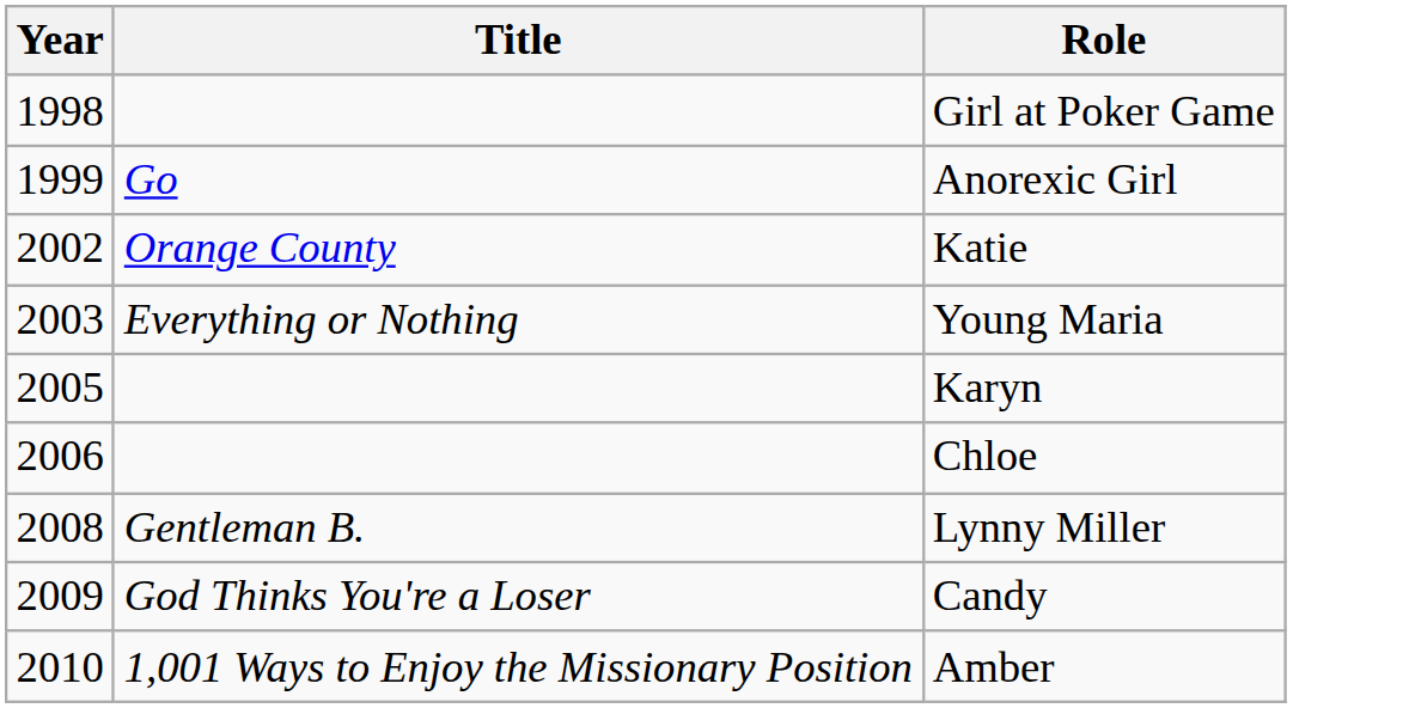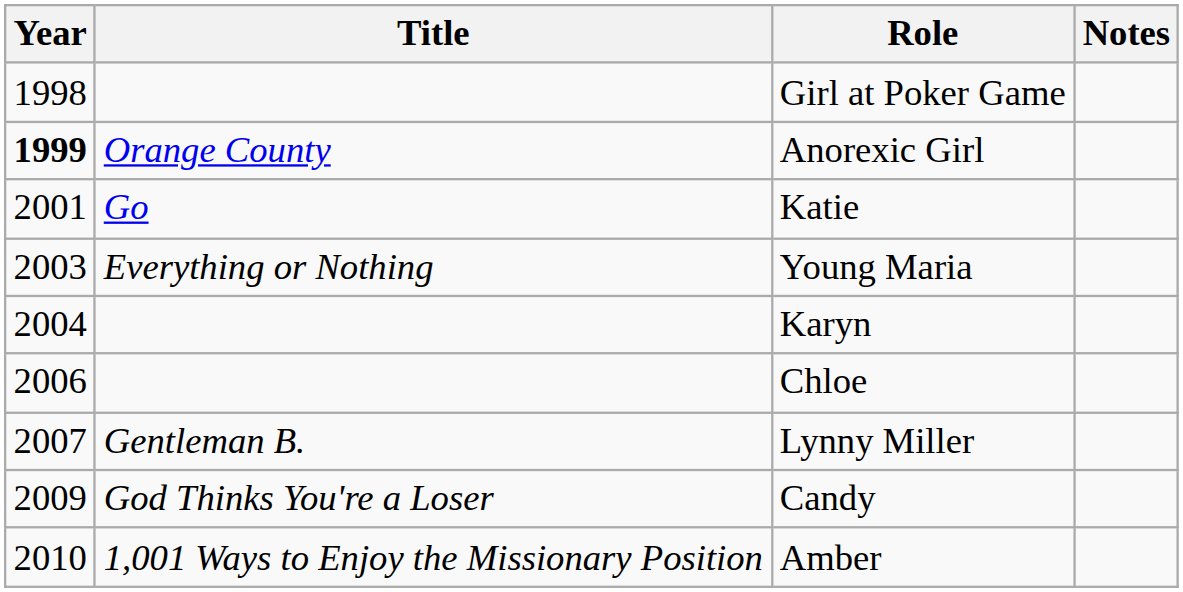+ column: Notes
Anorexic Girl | Year: normal -> bold
Anorexic Girl | Title: Go -> Orange County
Katie | Year: 2002 -> 2001
Katie | Title: Orange County -> Go
Karyn | Year: 2005 -> 2004
Lynny Miller | Year: 2008 -> 2007
